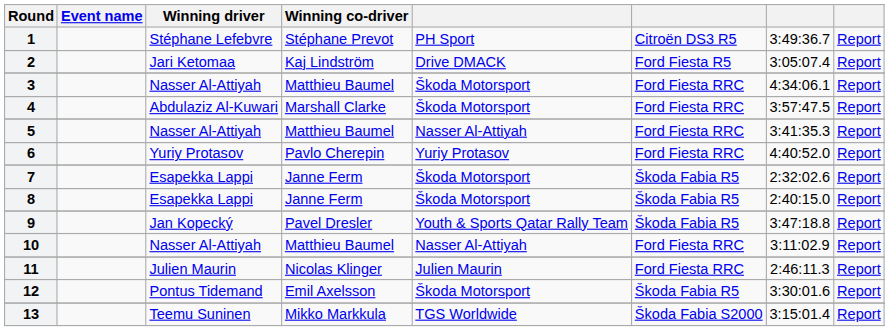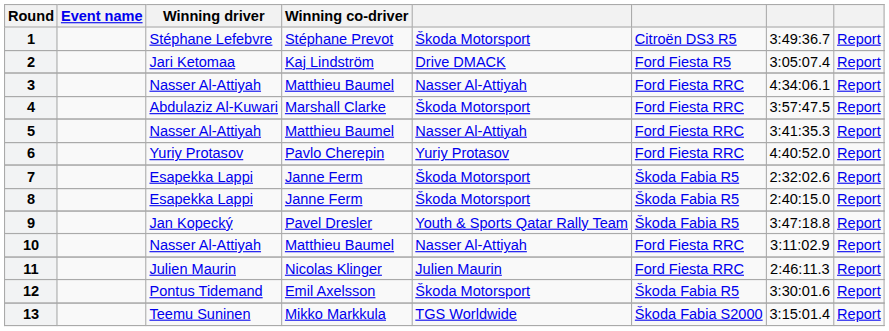1 | column 5: PH Sport -> Škoda Motorsport
3 | column 5: Škoda Motorsport -> Nasser Al-Attiyah
